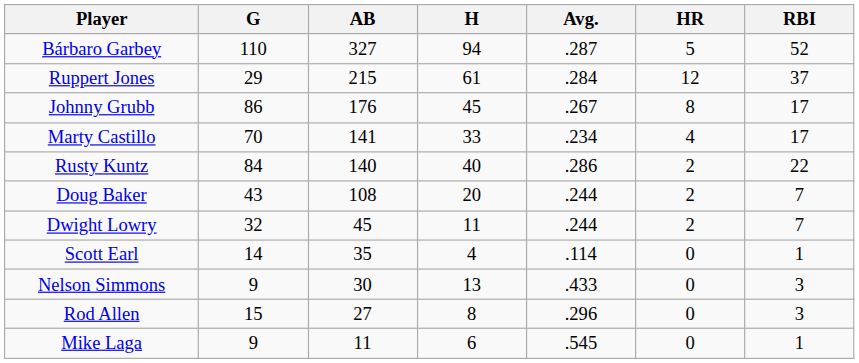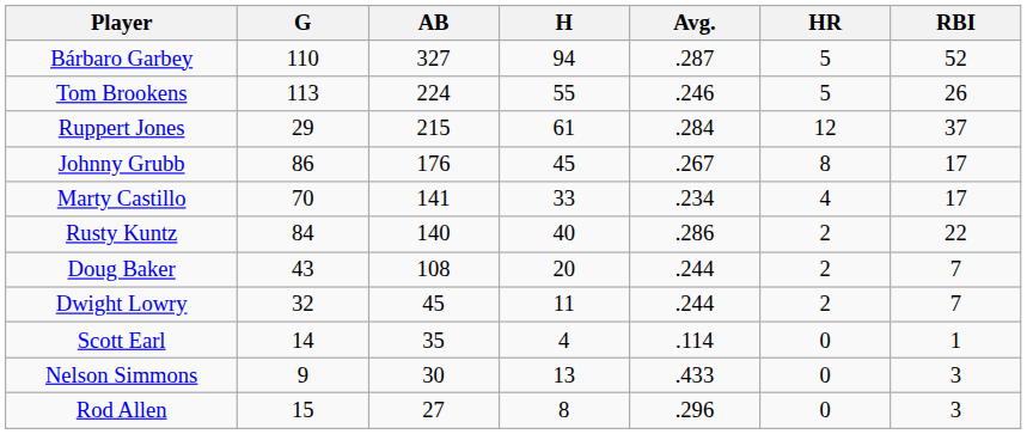+ row: Tom Brookens | 113 | 224 | 55 | .246 | 5 | 26
- row: Mike Laga | 9 | 11 | 6 | .545 | 0 | 1
